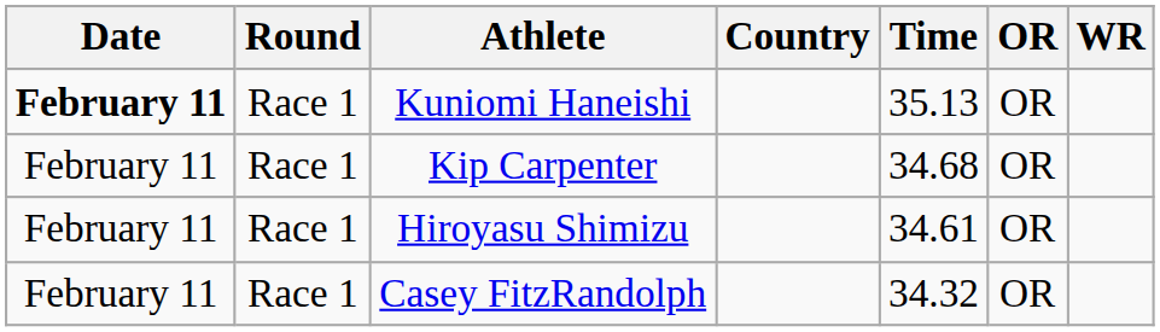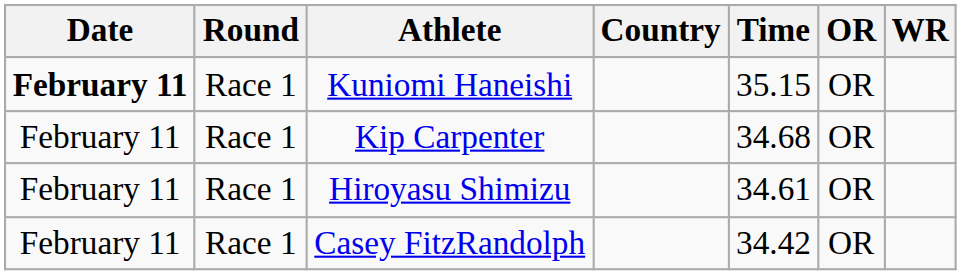Kuniomi Haneishi | Time: 35.13 -> 35.15
Casey FitzRandolph | Time: 34.32 -> 34.42
